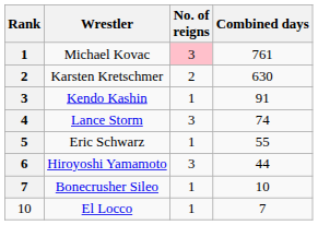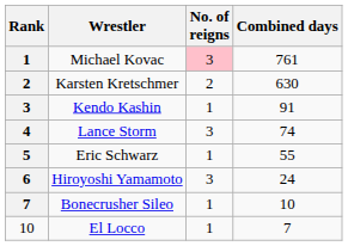Hiroyoshi Yamamoto | Combined days: 44 -> 24
